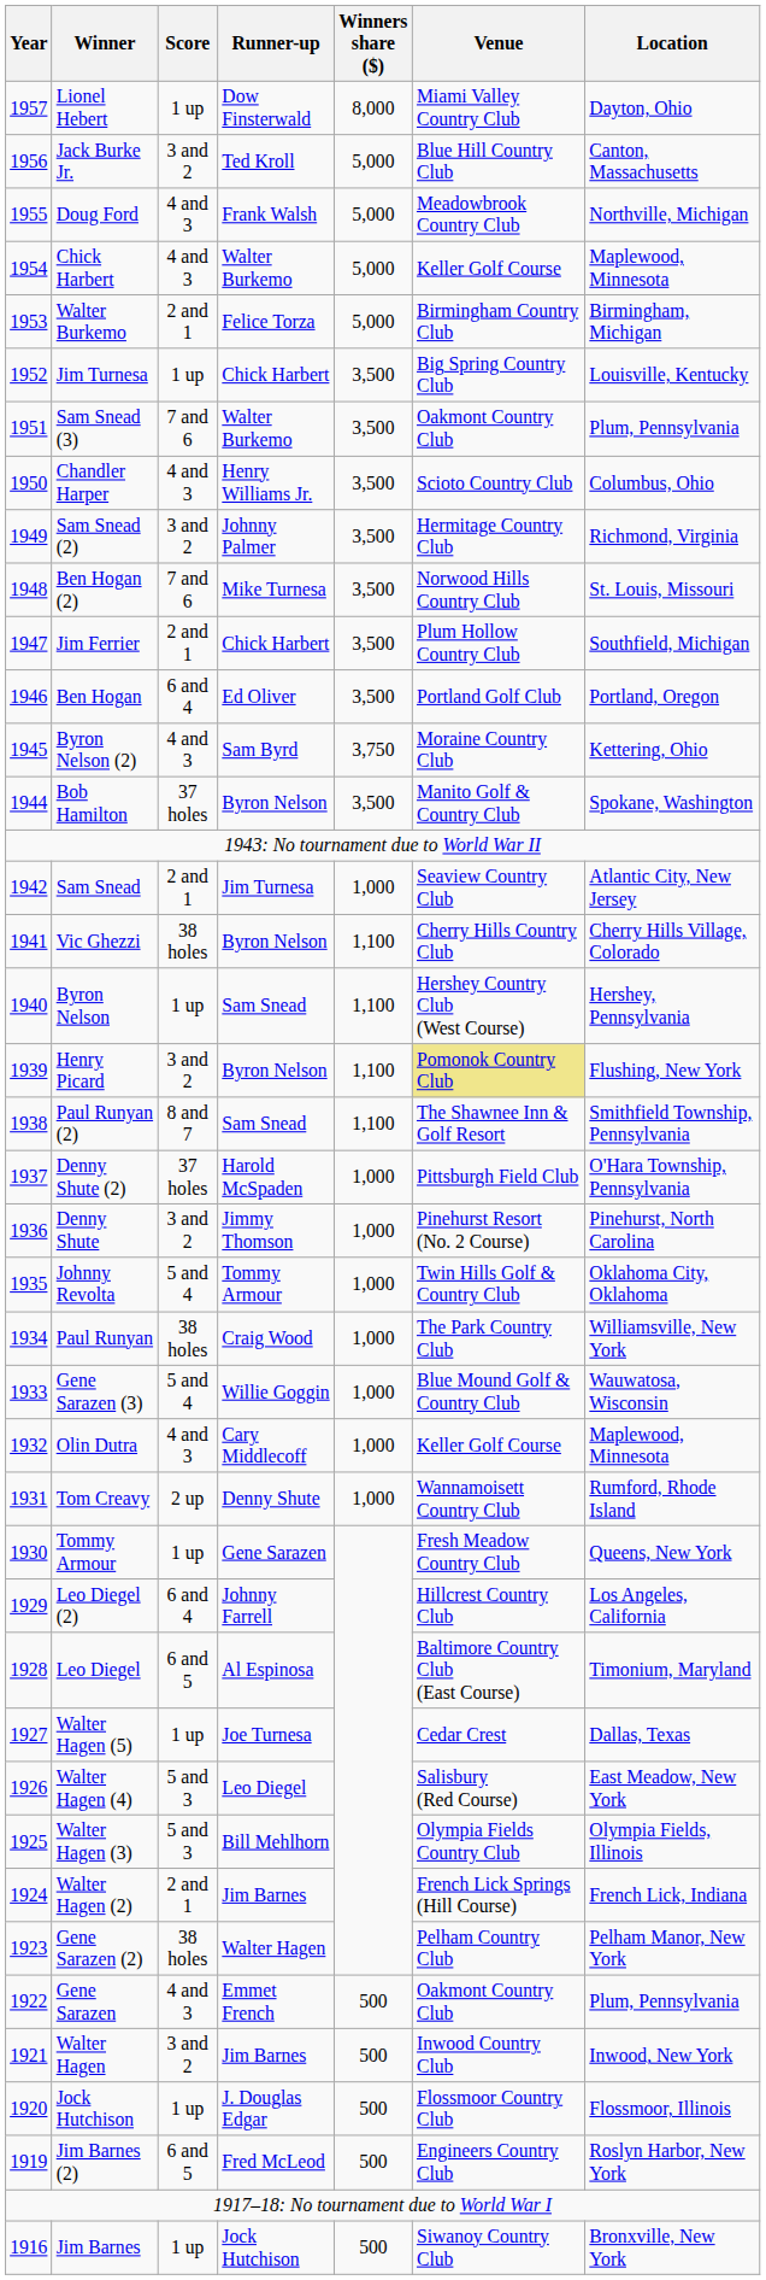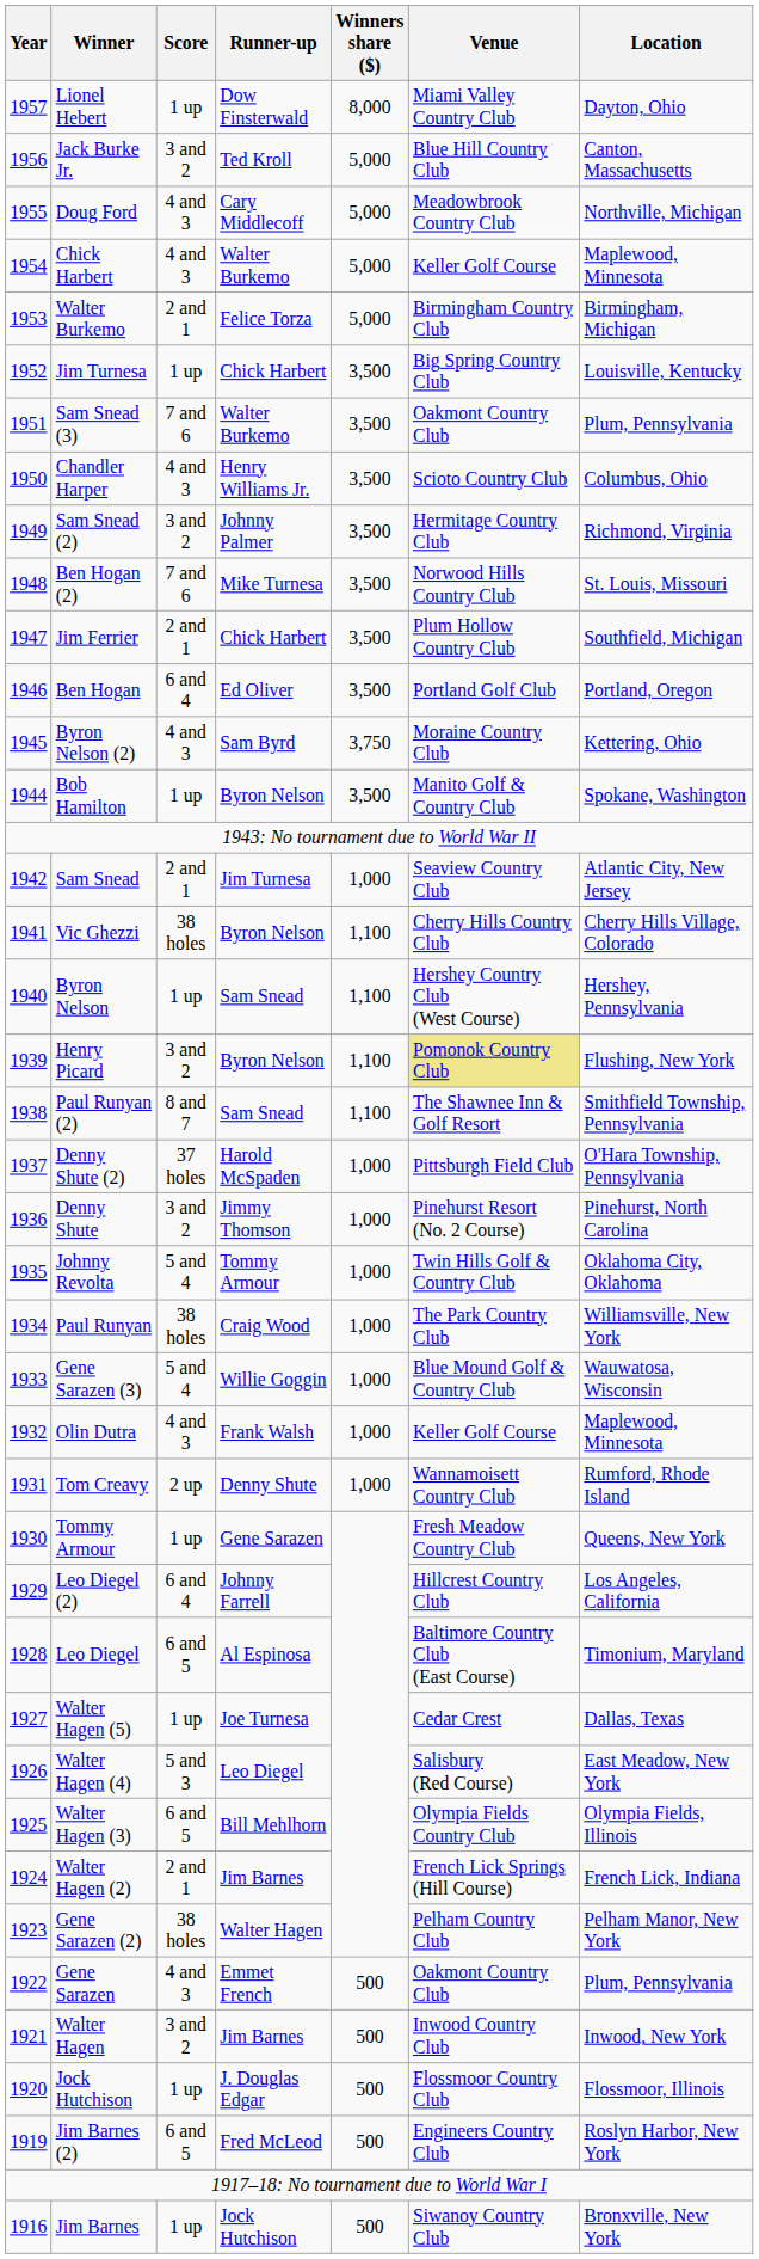Doug Ford | Runner-up: Frank Walsh -> Cary Middlecoff
Bob Hamilton | Score: 37 holes -> 1 up
Olin Dutra | Runner-up: Cary Middlecoff -> Frank Walsh
Walter Hagen (3) | Score: 5 and 3 -> 6 and 5
